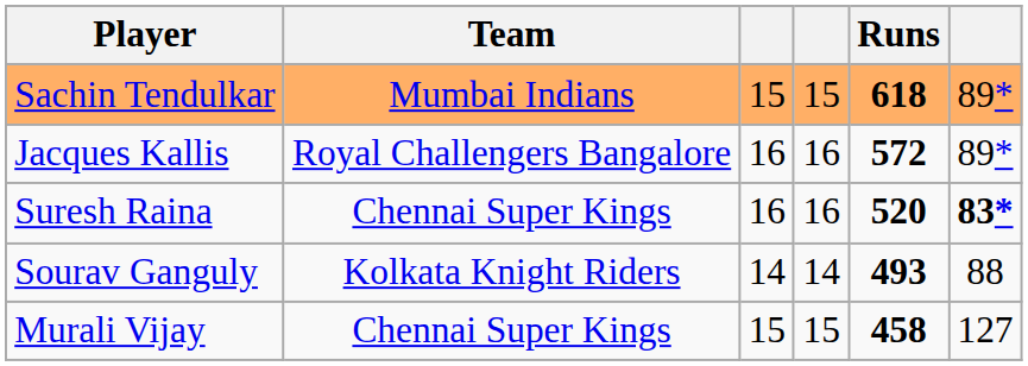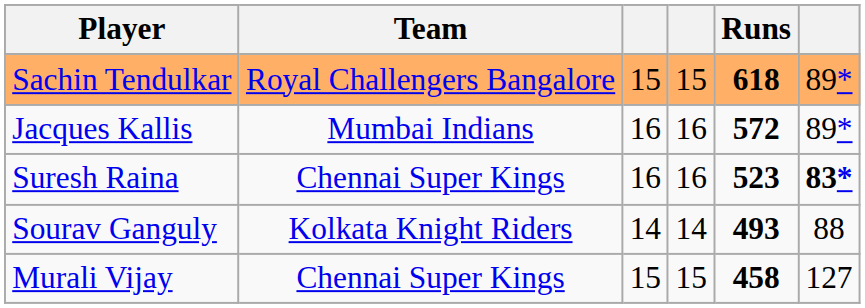Sachin Tendulkar | Team: Mumbai Indians -> Royal Challengers Bangalore
Jacques Kallis | Team: Royal Challengers Bangalore -> Mumbai Indians
Suresh Raina | Runs: 520 -> 523
